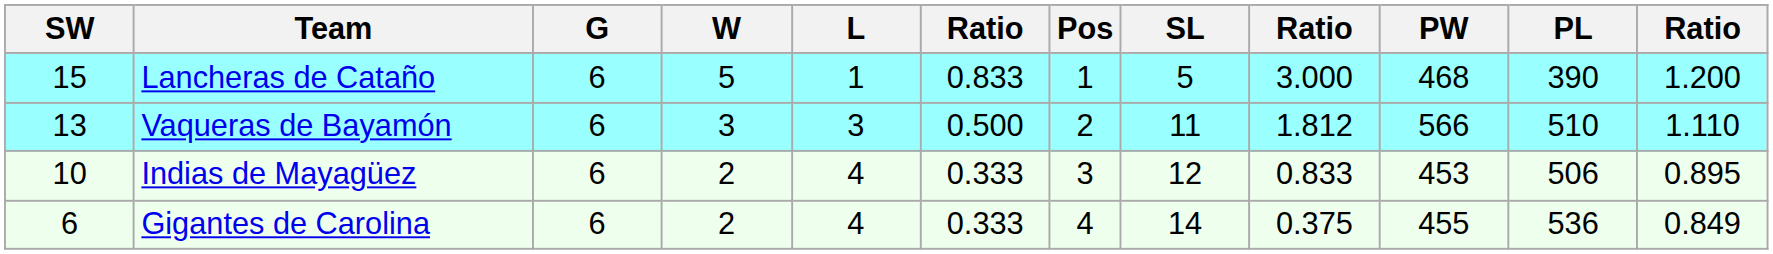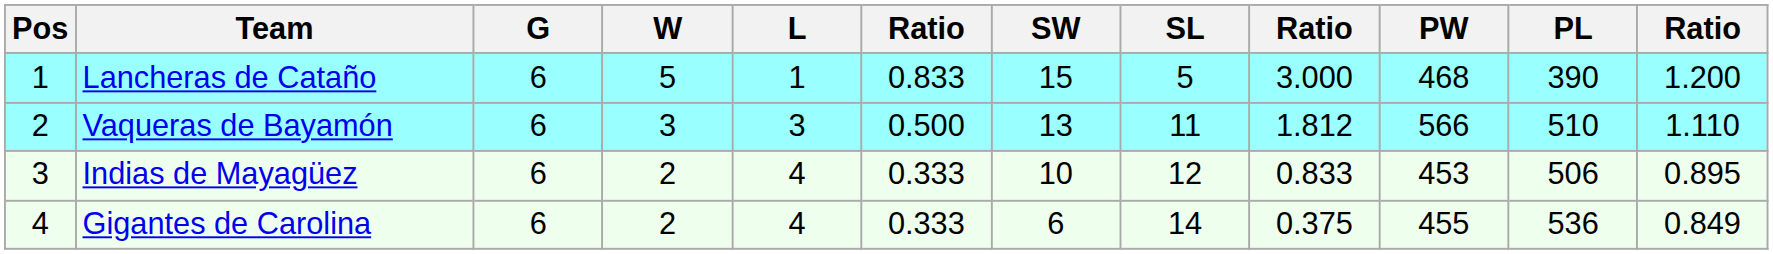columns swapped: Pos <-> SW
